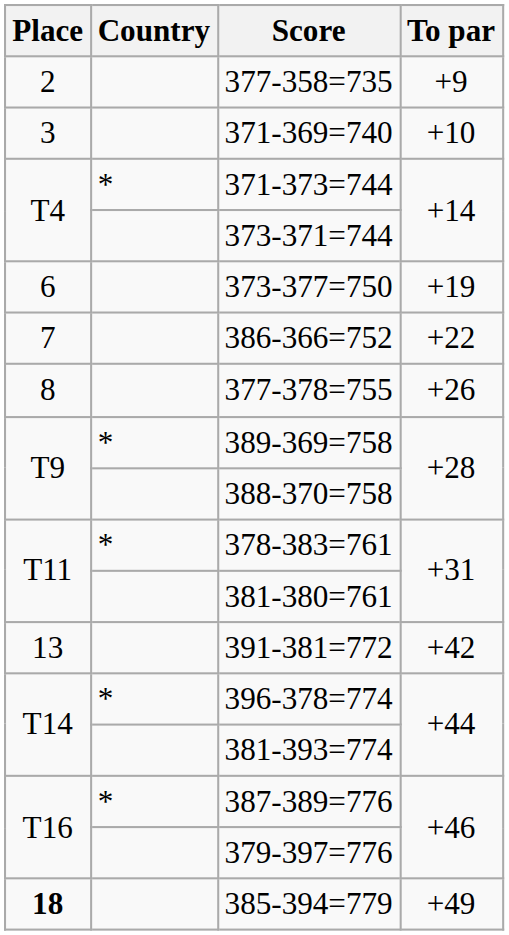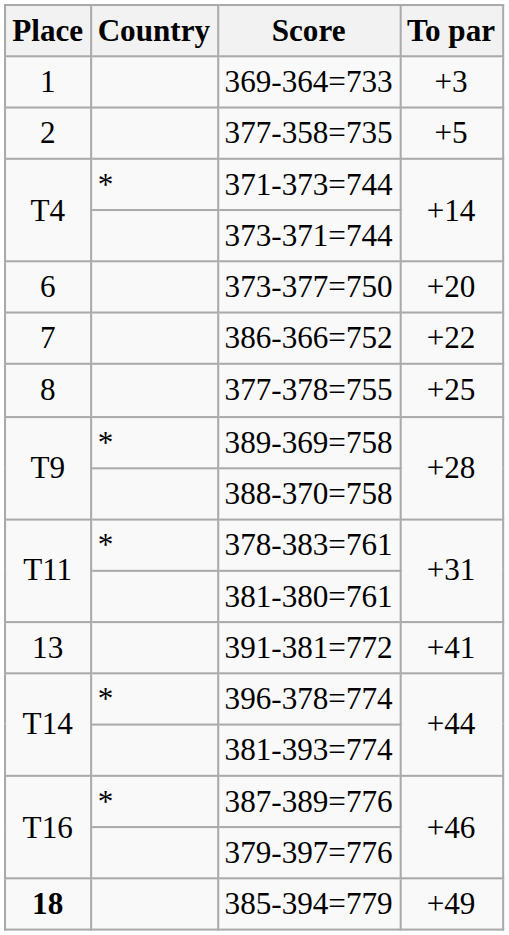+ row: 1 | 369-364=733 | +3
377-358=735 | To par: +9 -> +5
- row: 3 | 371-369=740 | +10
373-377=750 | To par: +19 -> +20
377-378=755 | To par: +26 -> +25
391-381=772 | To par: +42 -> +41
